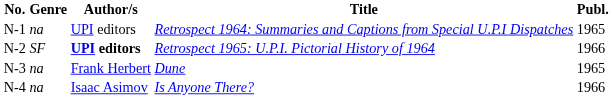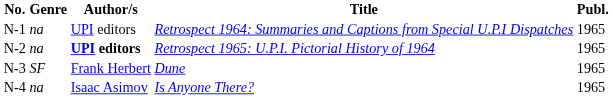Retrospect 1965: U.P.I. Pictorial History of 1964 | Genre: SF -> na
Retrospect 1965: U.P.I. Pictorial History of 1964 | Publ.: 1966 -> 1965
Dune | Genre: na -> SF
Is Anyone There? | Publ.: 1966 -> 1965
